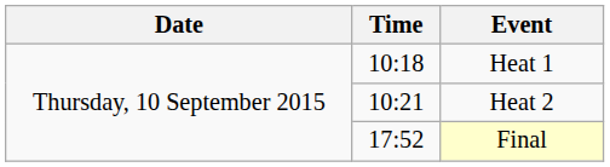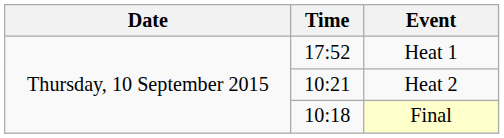Heat 1 | Time: 10:18 -> 17:52
Final | Time: 17:52 -> 10:18
